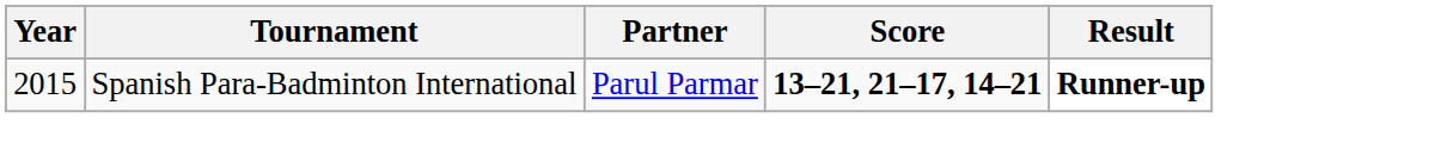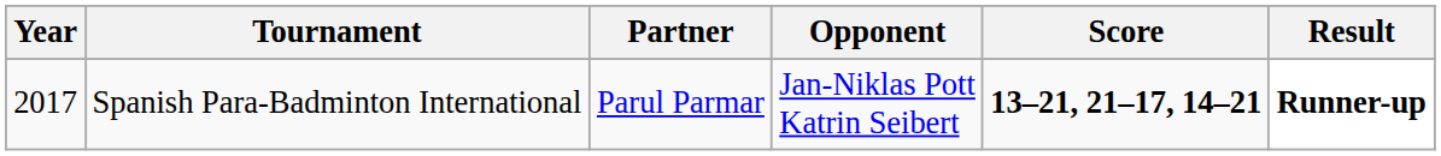+ column: Opponent | Jan-Niklas Pott Katrin Seibert
Spanish Para-Badminton International | Year: 2015 -> 2017
